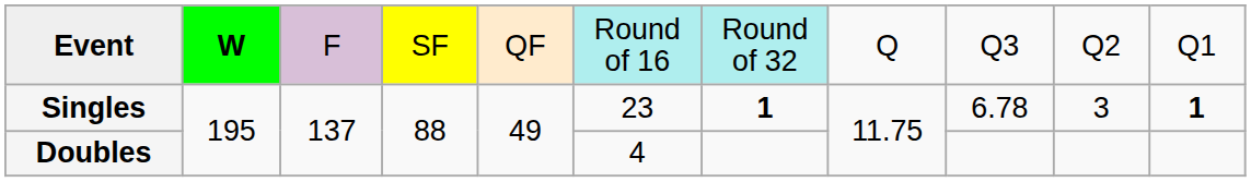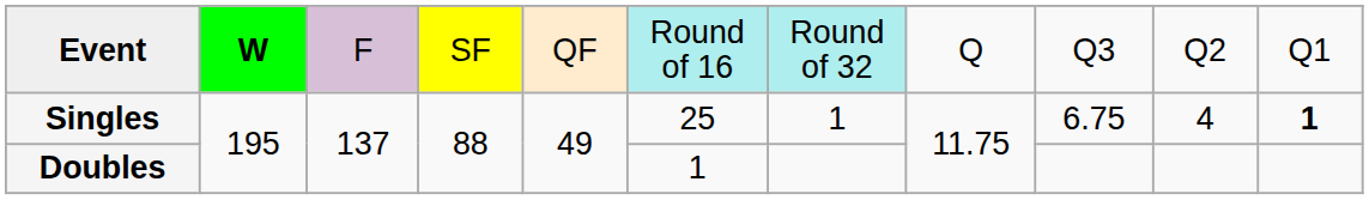Singles | column 6: 23 -> 25
Singles | column 7: bold -> normal
Singles | column 9: 6.78 -> 6.75
Singles | column 10: 3 -> 4
Doubles | column 6: 4 -> 1
